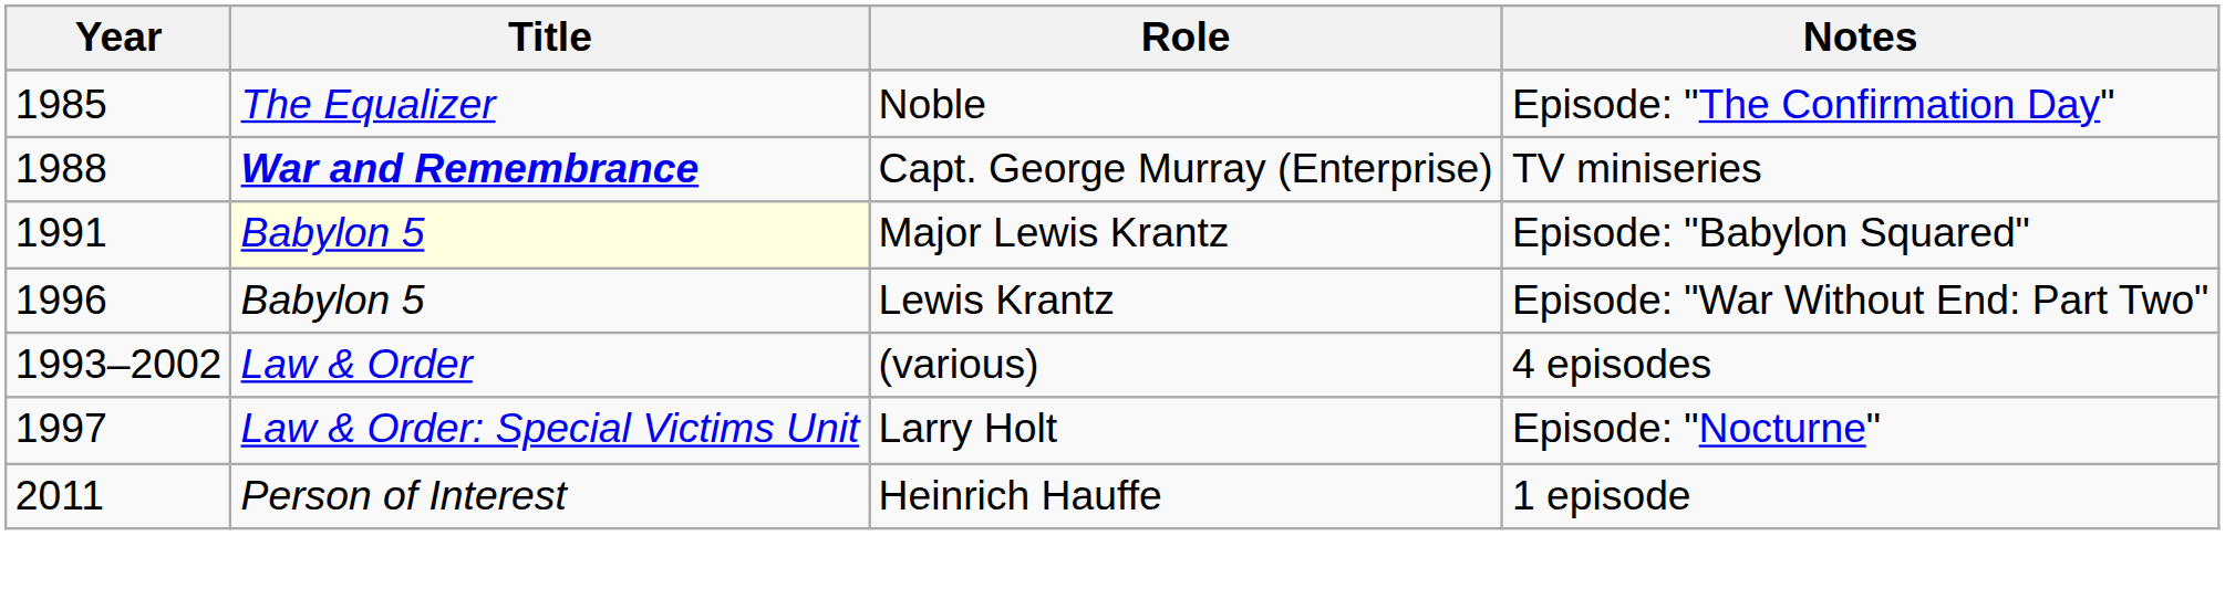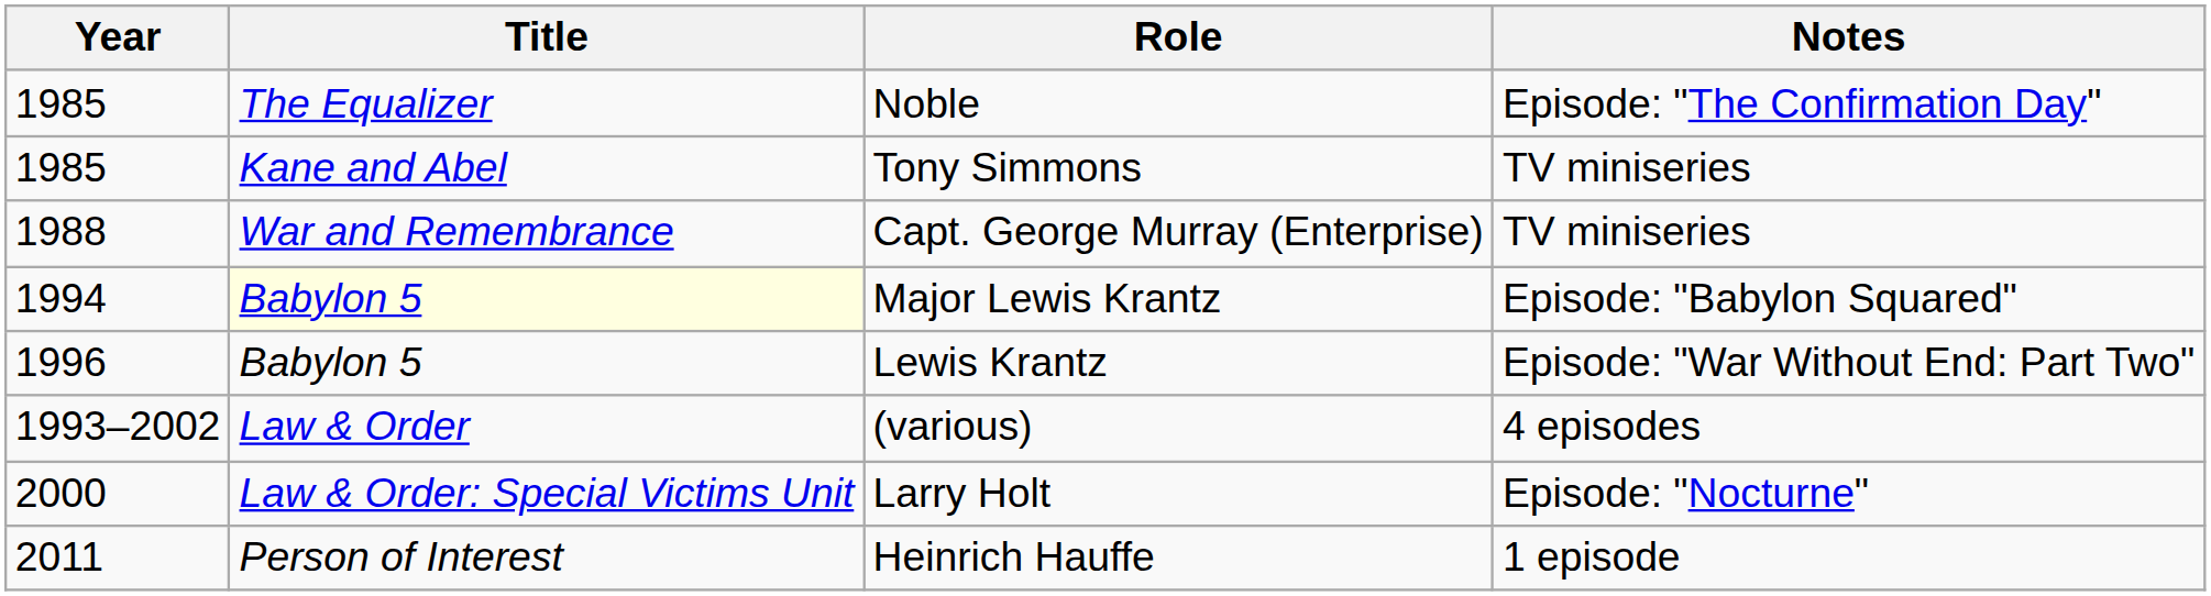+ row: 1985 | Kane and Abel | Tony Simmons | TV miniseries
Capt. George Murray (Enterprise) | Title: bold -> normal
Major Lewis Krantz | Year: 1991 -> 1994
Larry Holt | Year: 1997 -> 2000
